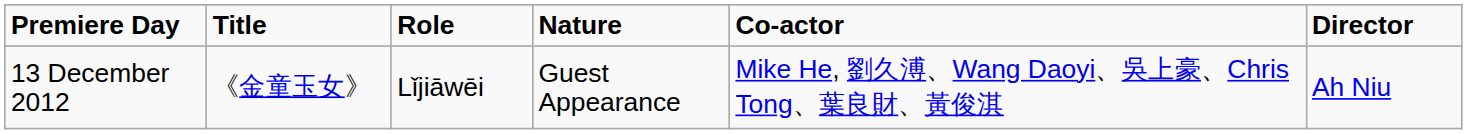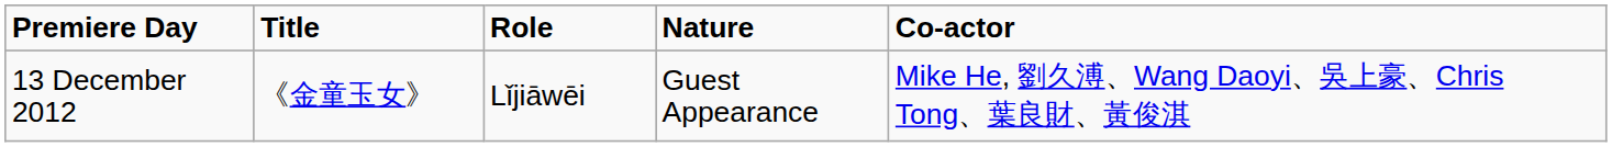- column: Director | Ah Niu
